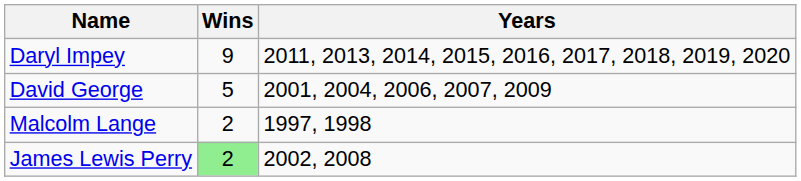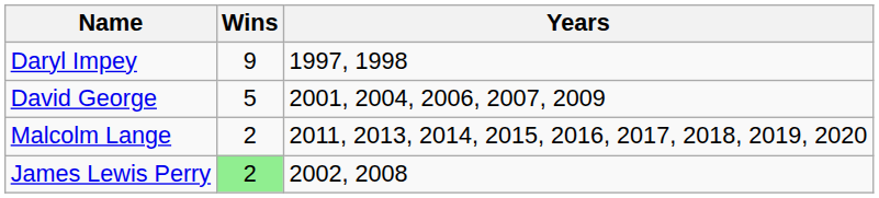Daryl Impey | Years: 2011, 2013, 2014, 2015, 2016, 2017, 2018, 2019, 2020 -> 1997, 1998
Malcolm Lange | Years: 1997, 1998 -> 2011, 2013, 2014, 2015, 2016, 2017, 2018, 2019, 2020
